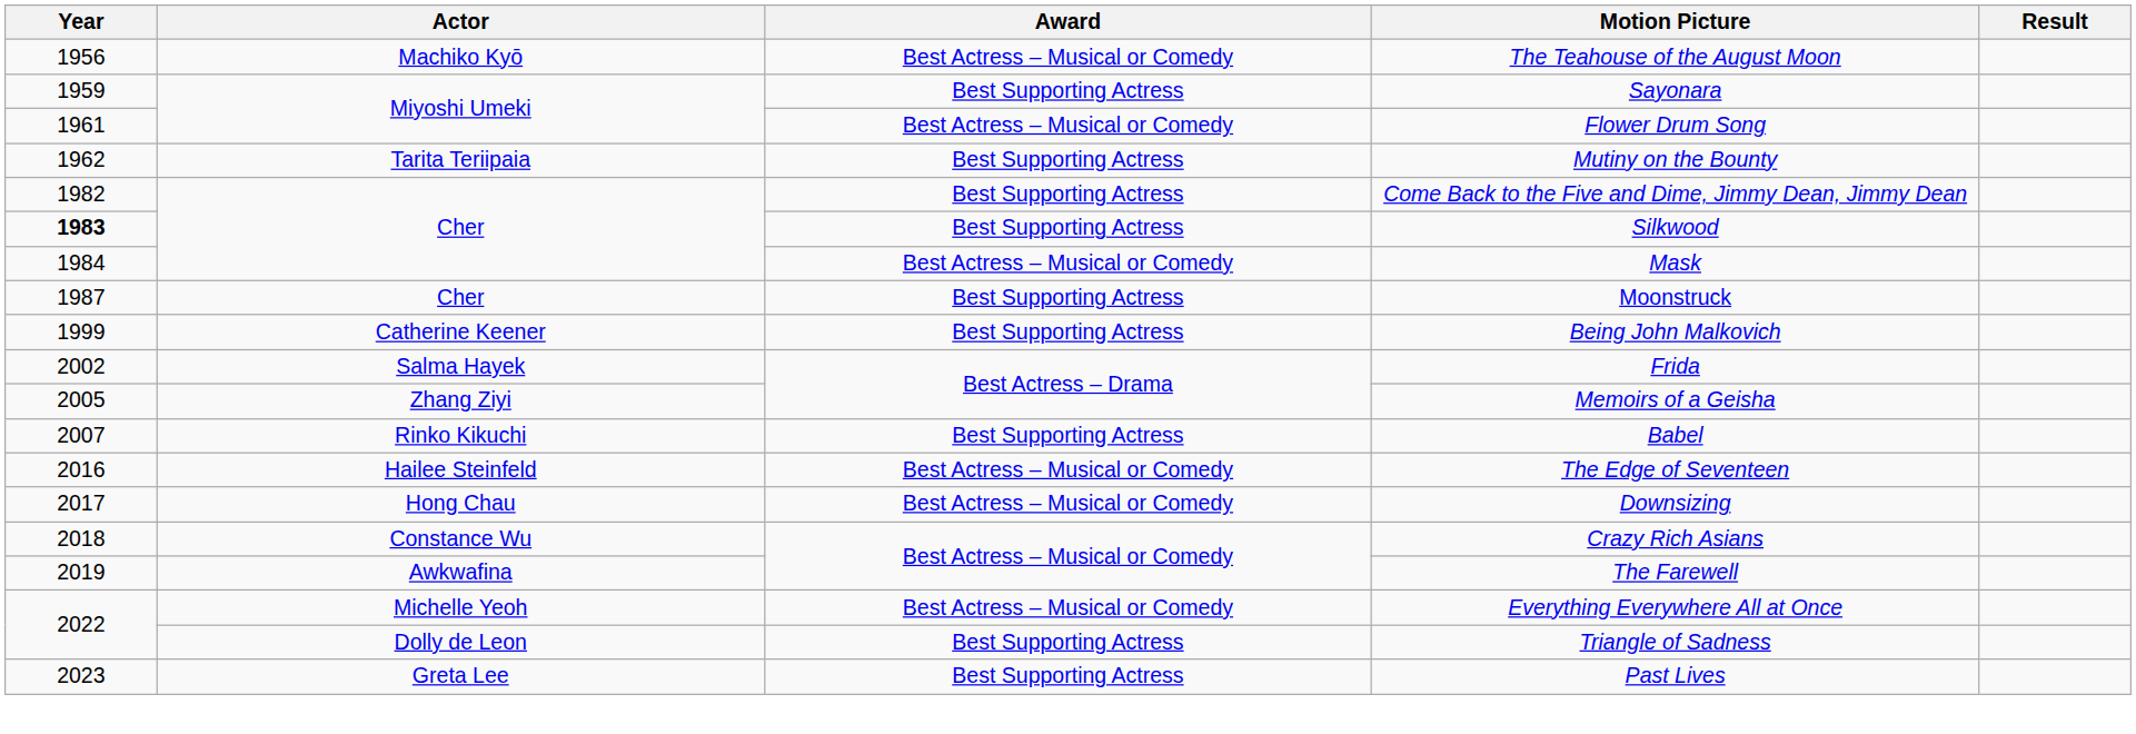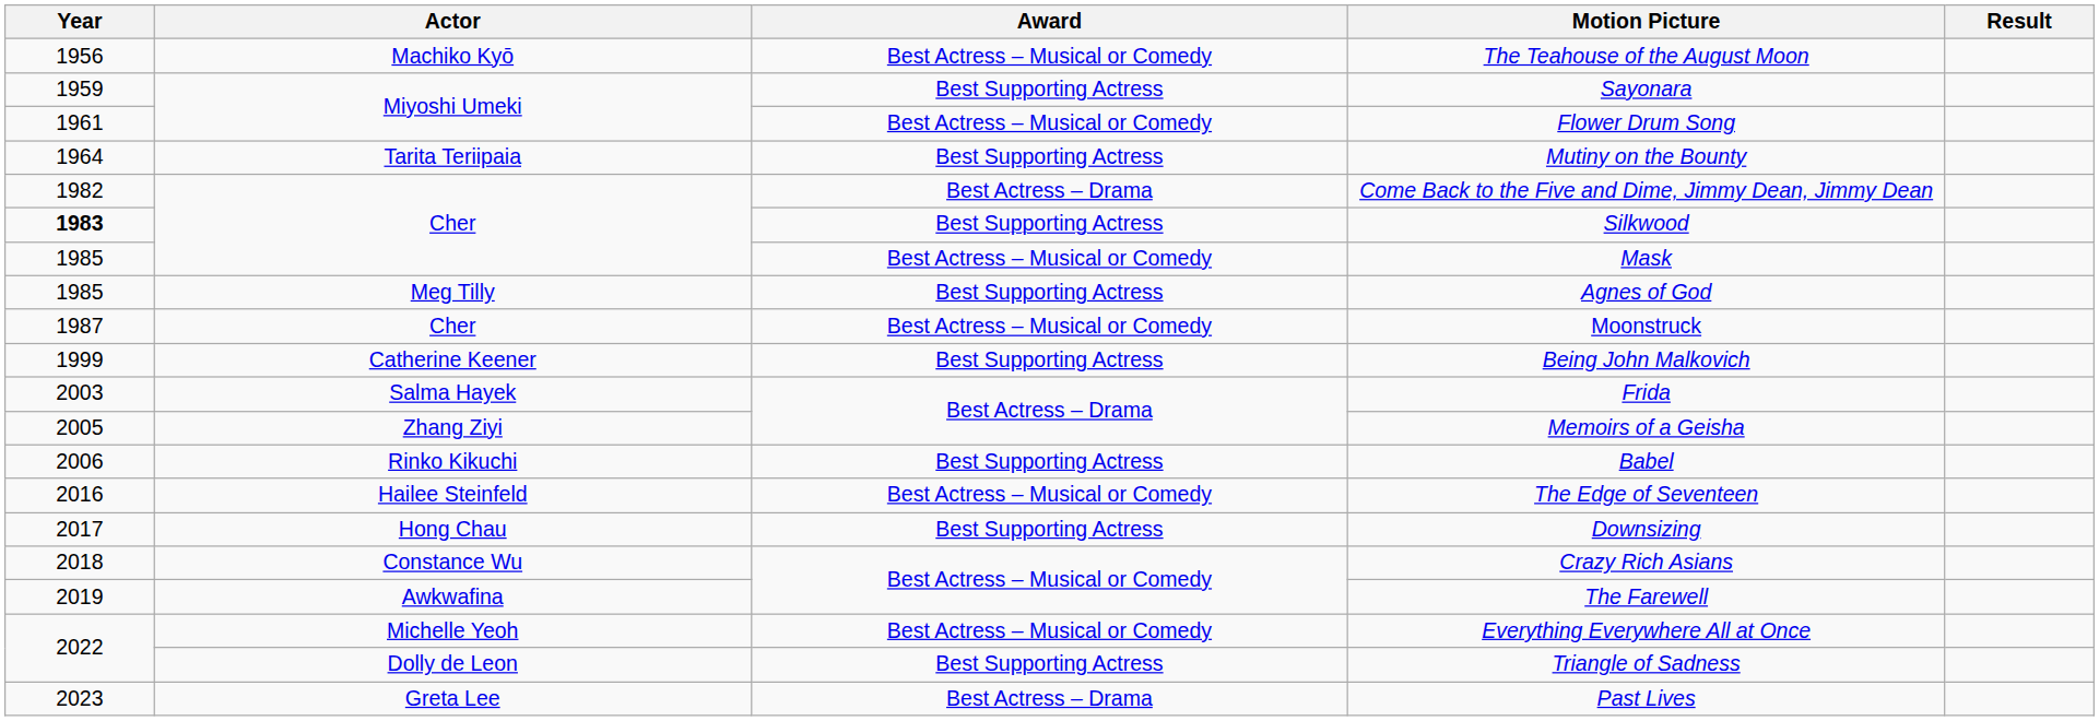Mutiny on the Bounty | Year: 1962 -> 1964
Come Back to the Five and Dime, Jimmy Dean, Jimmy Dean | Award: Best Supporting Actress -> Best Actress – Drama
Mask | Year: 1984 -> 1985
+ row: 1985 | Meg Tilly | Best Supporting Actress | Agnes of God
Moonstruck | Award: Best Supporting Actress -> Best Actress – Musical or Comedy
Frida | Year: 2002 -> 2003
Babel | Year: 2007 -> 2006
Downsizing | Award: Best Actress – Musical or Comedy -> Best Supporting Actress
Past Lives | Award: Best Supporting Actress -> Best Actress – Drama
